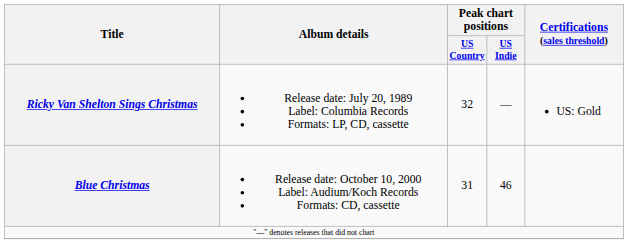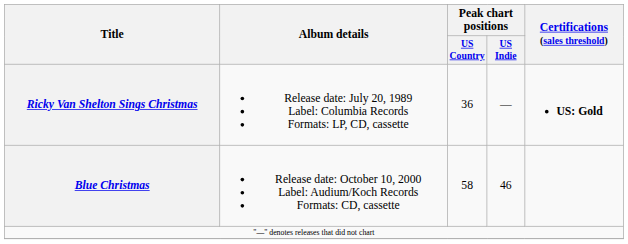Ricky Van Shelton Sings Christmas | Peak chart positions / US Country: 32 -> 36
Ricky Van Shelton Sings Christmas | Certifications (sales threshold): normal -> bold
Blue Christmas | Peak chart positions / US Country: 31 -> 58
